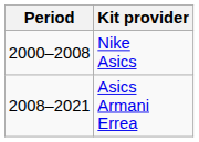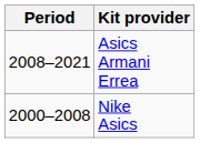rows swapped: Nike Asics <-> Asics Armani Errea
